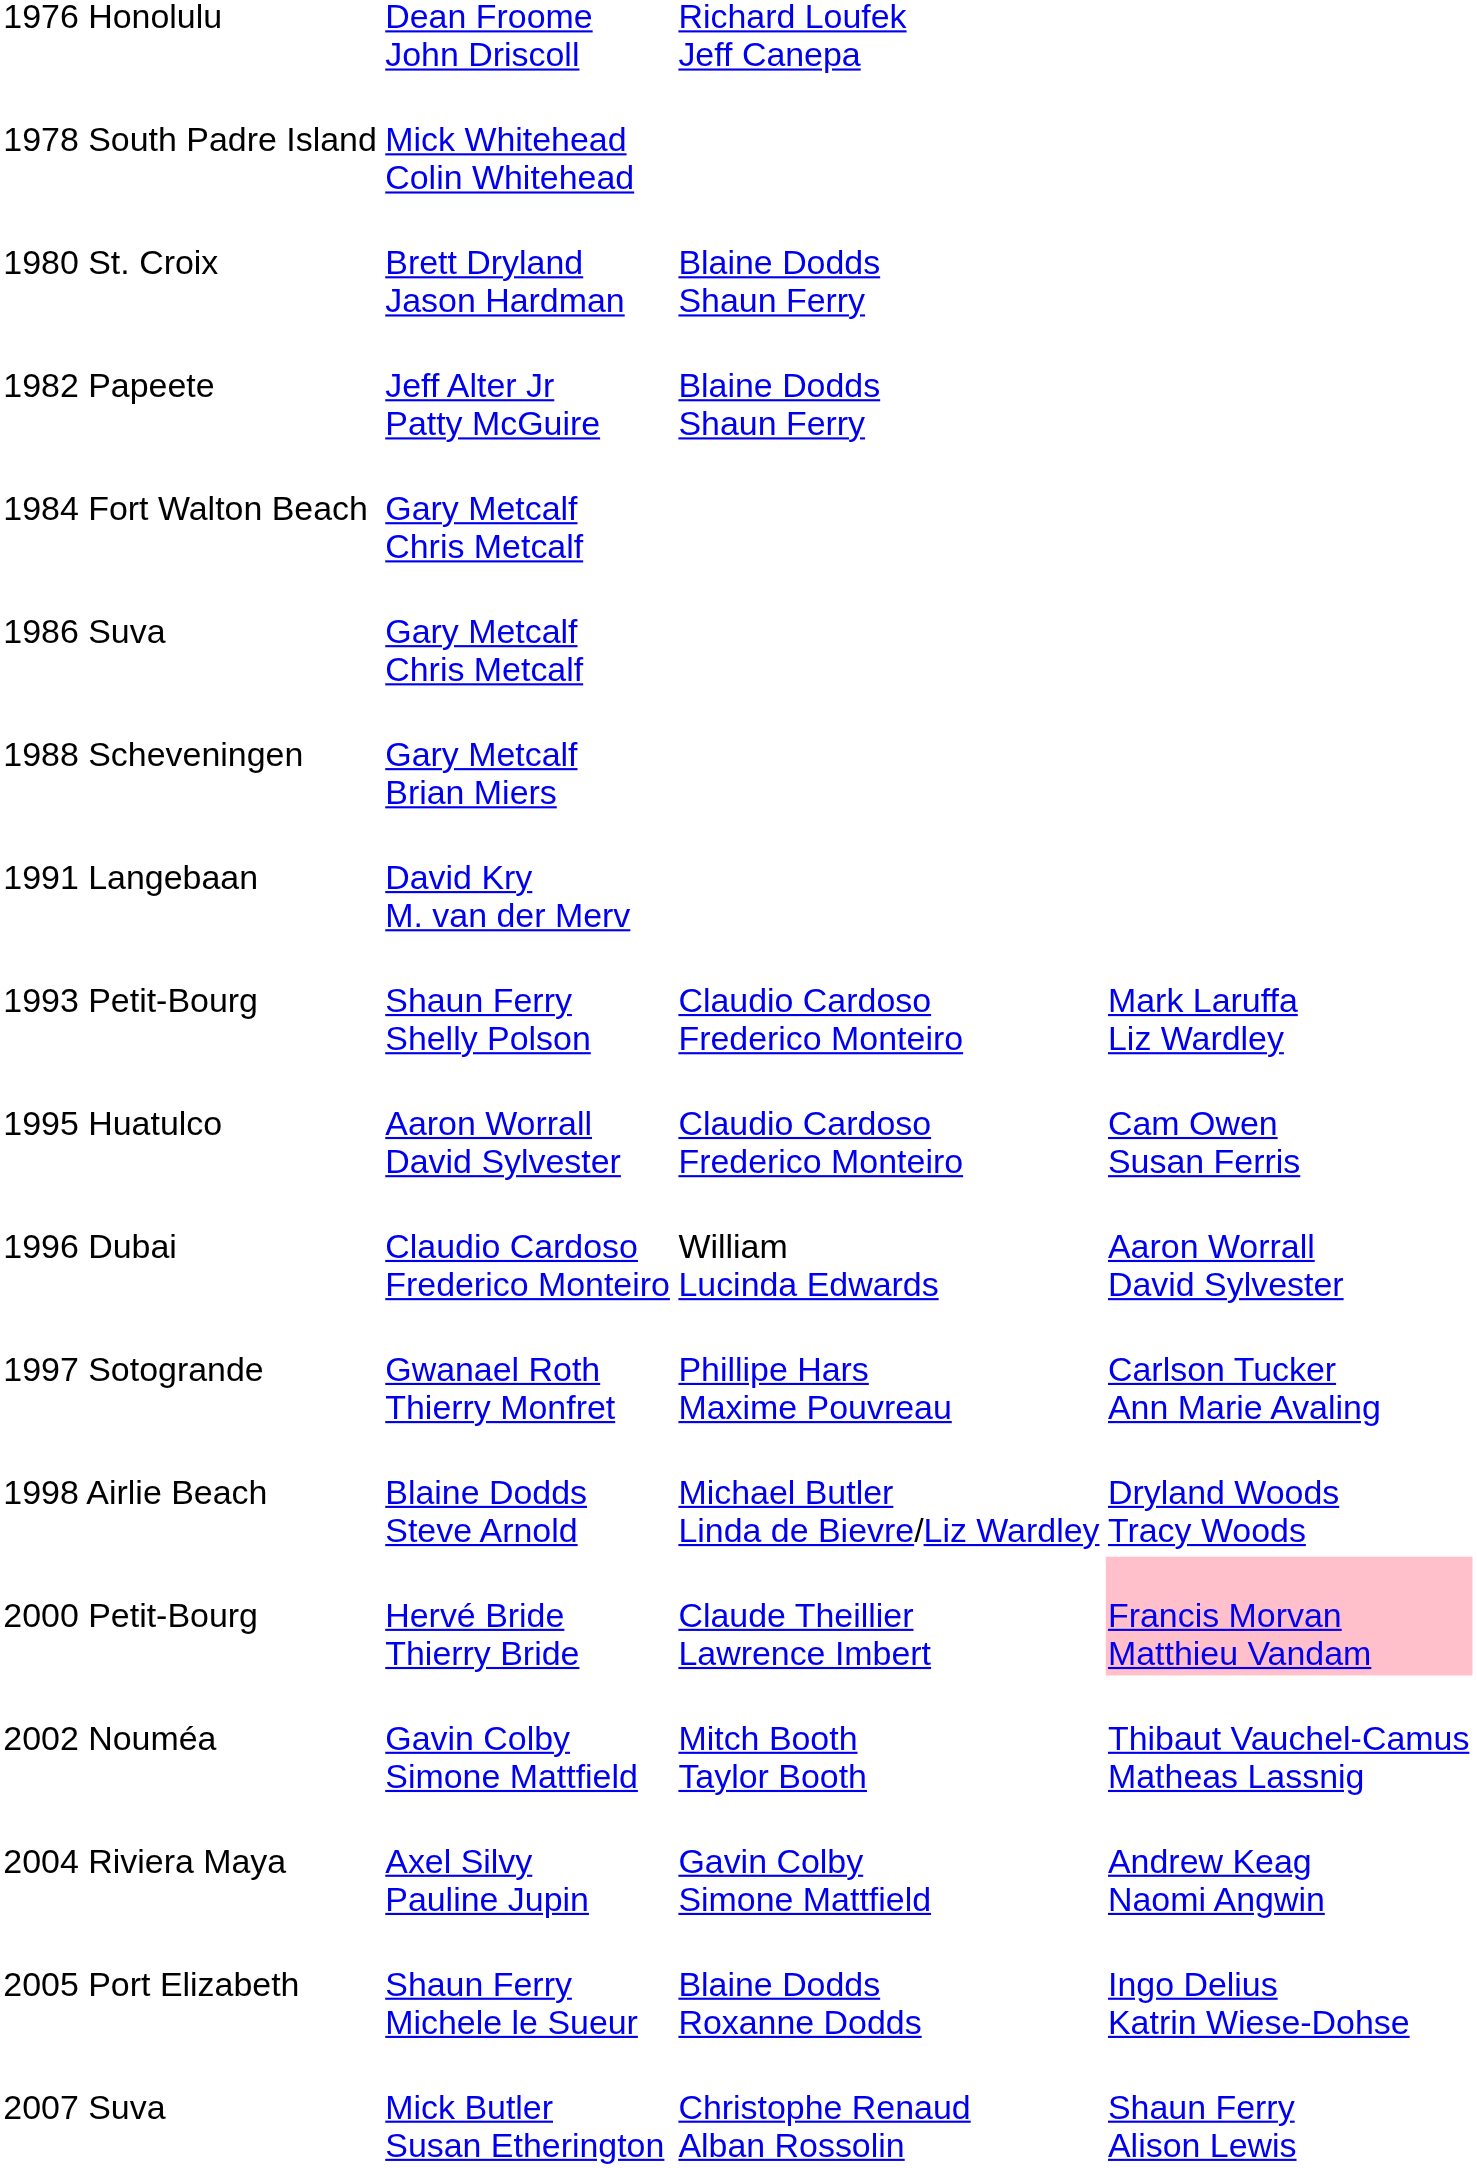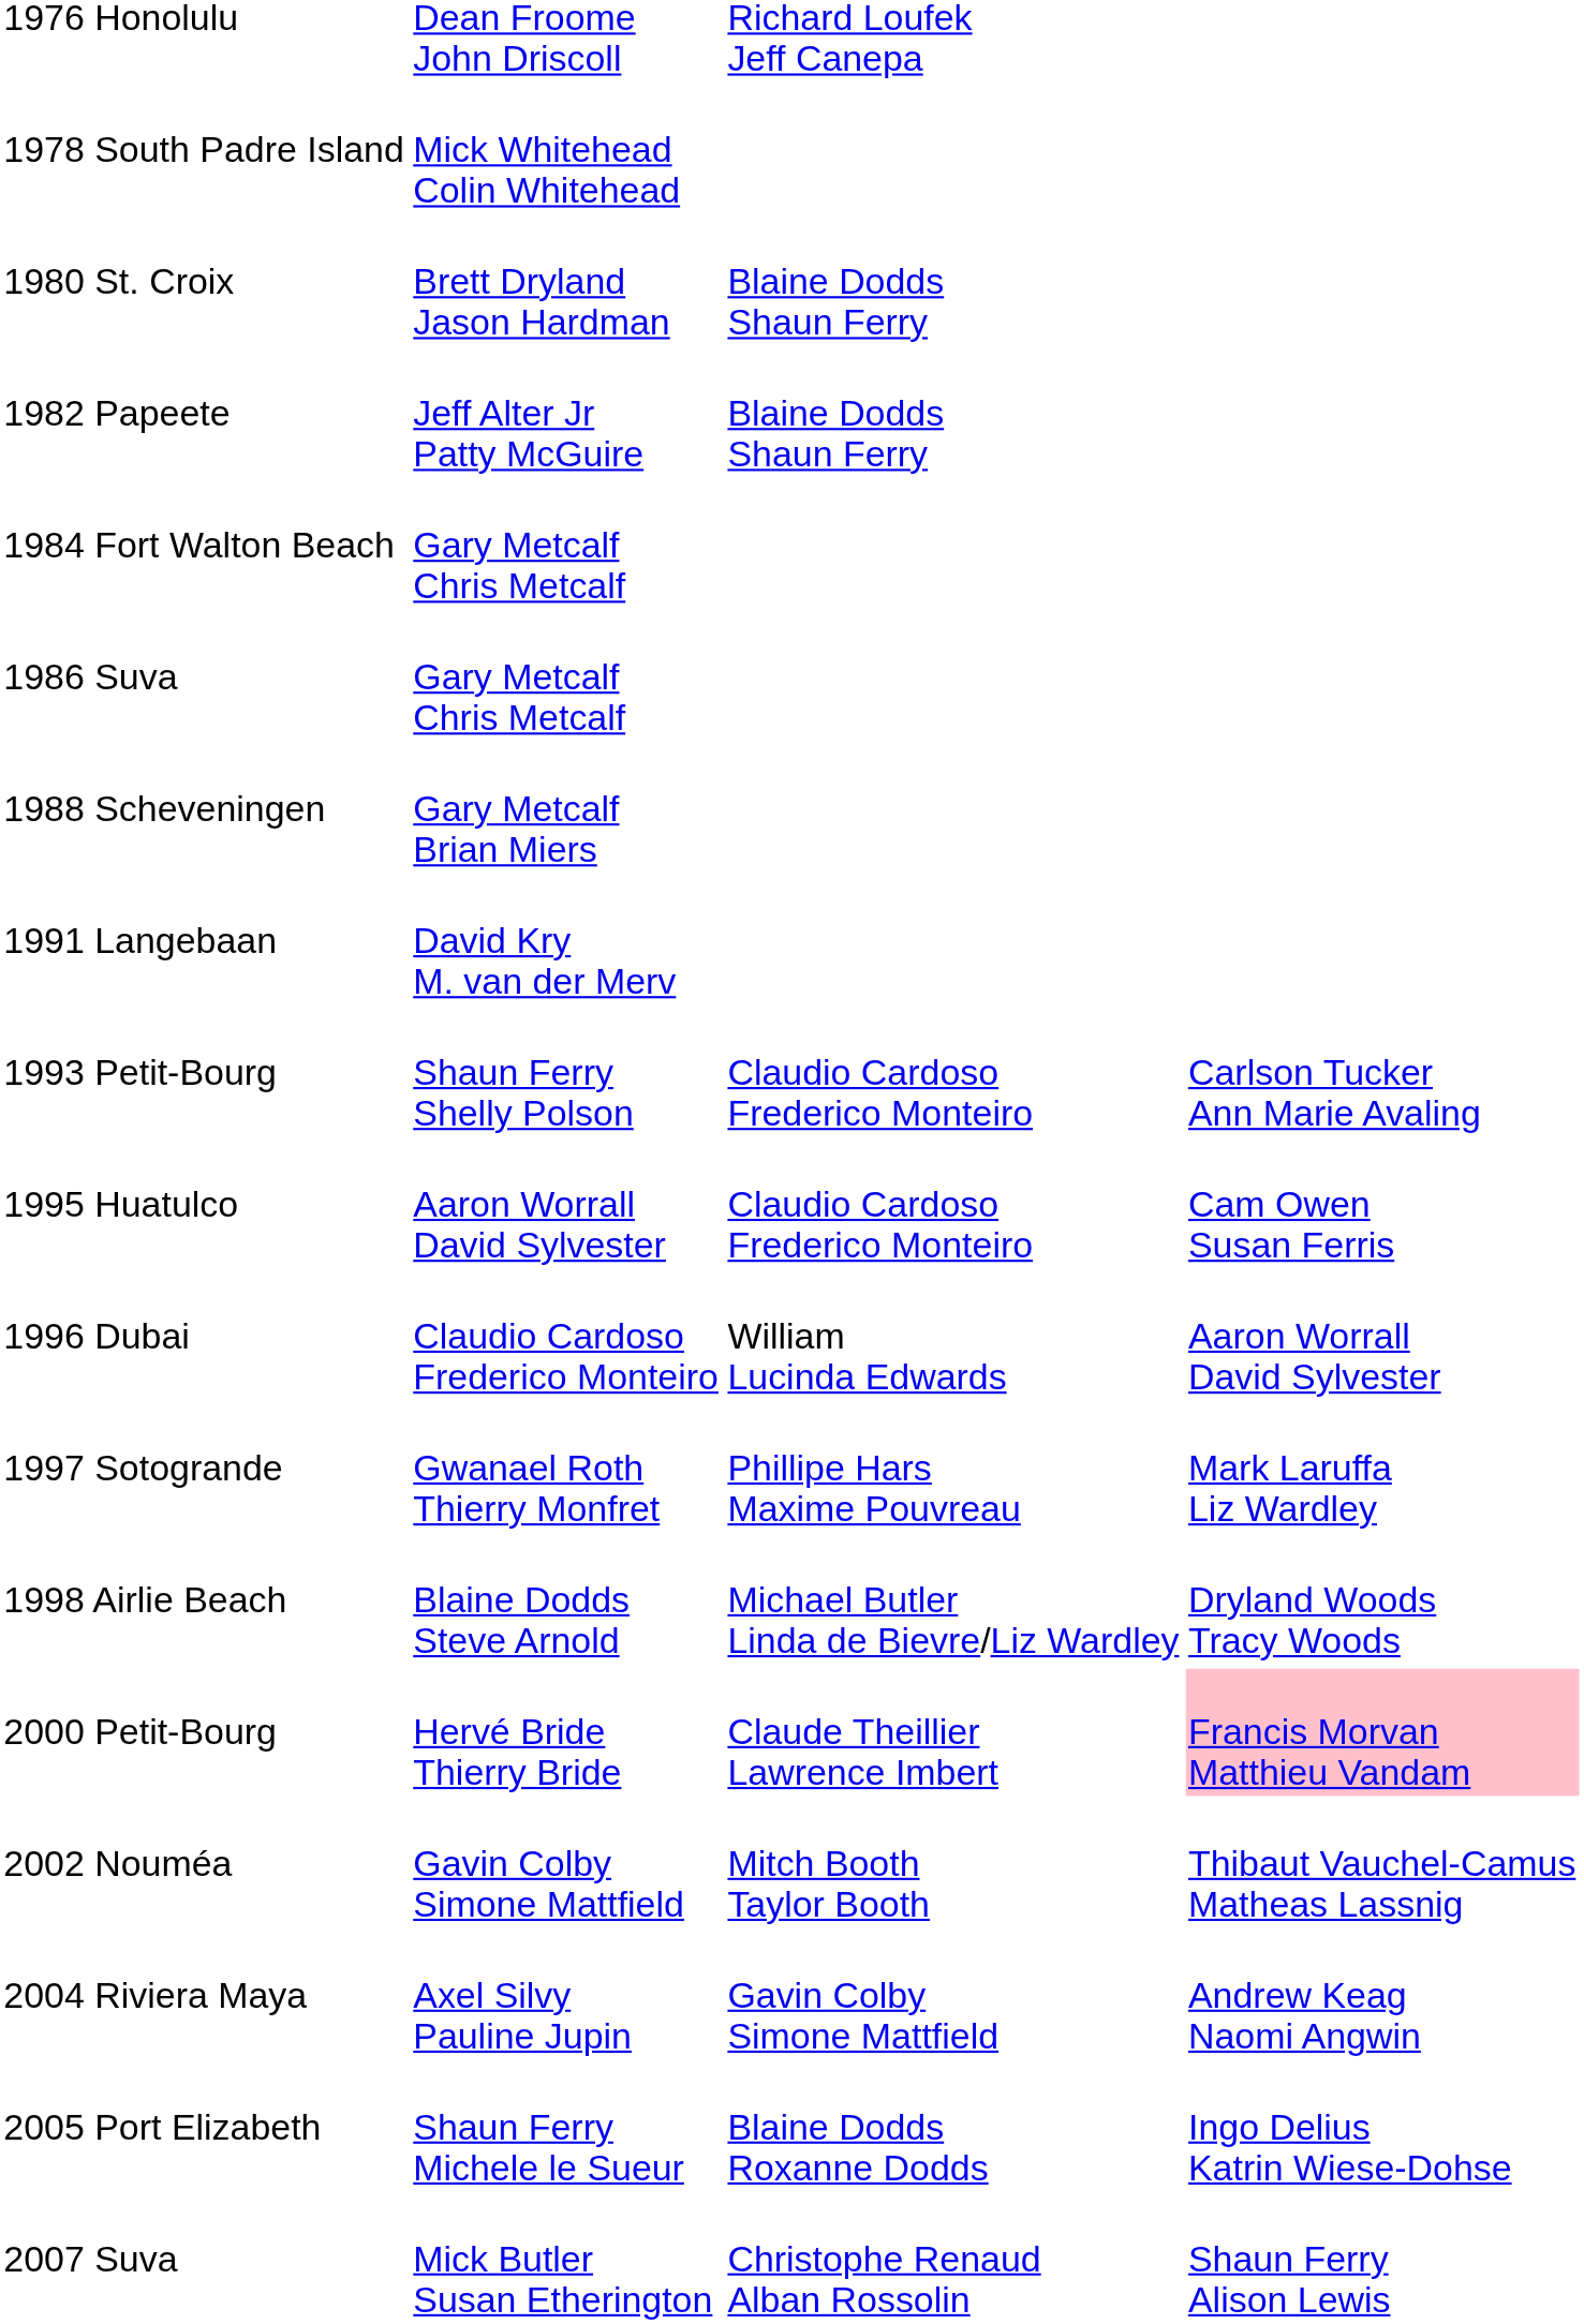1993 Petit-Bourg | column 4: Mark Laruffa Liz Wardley -> Carlson Tucker Ann Marie Avaling
1997 Sotogrande | column 4: Carlson Tucker Ann Marie Avaling -> Mark Laruffa Liz Wardley
